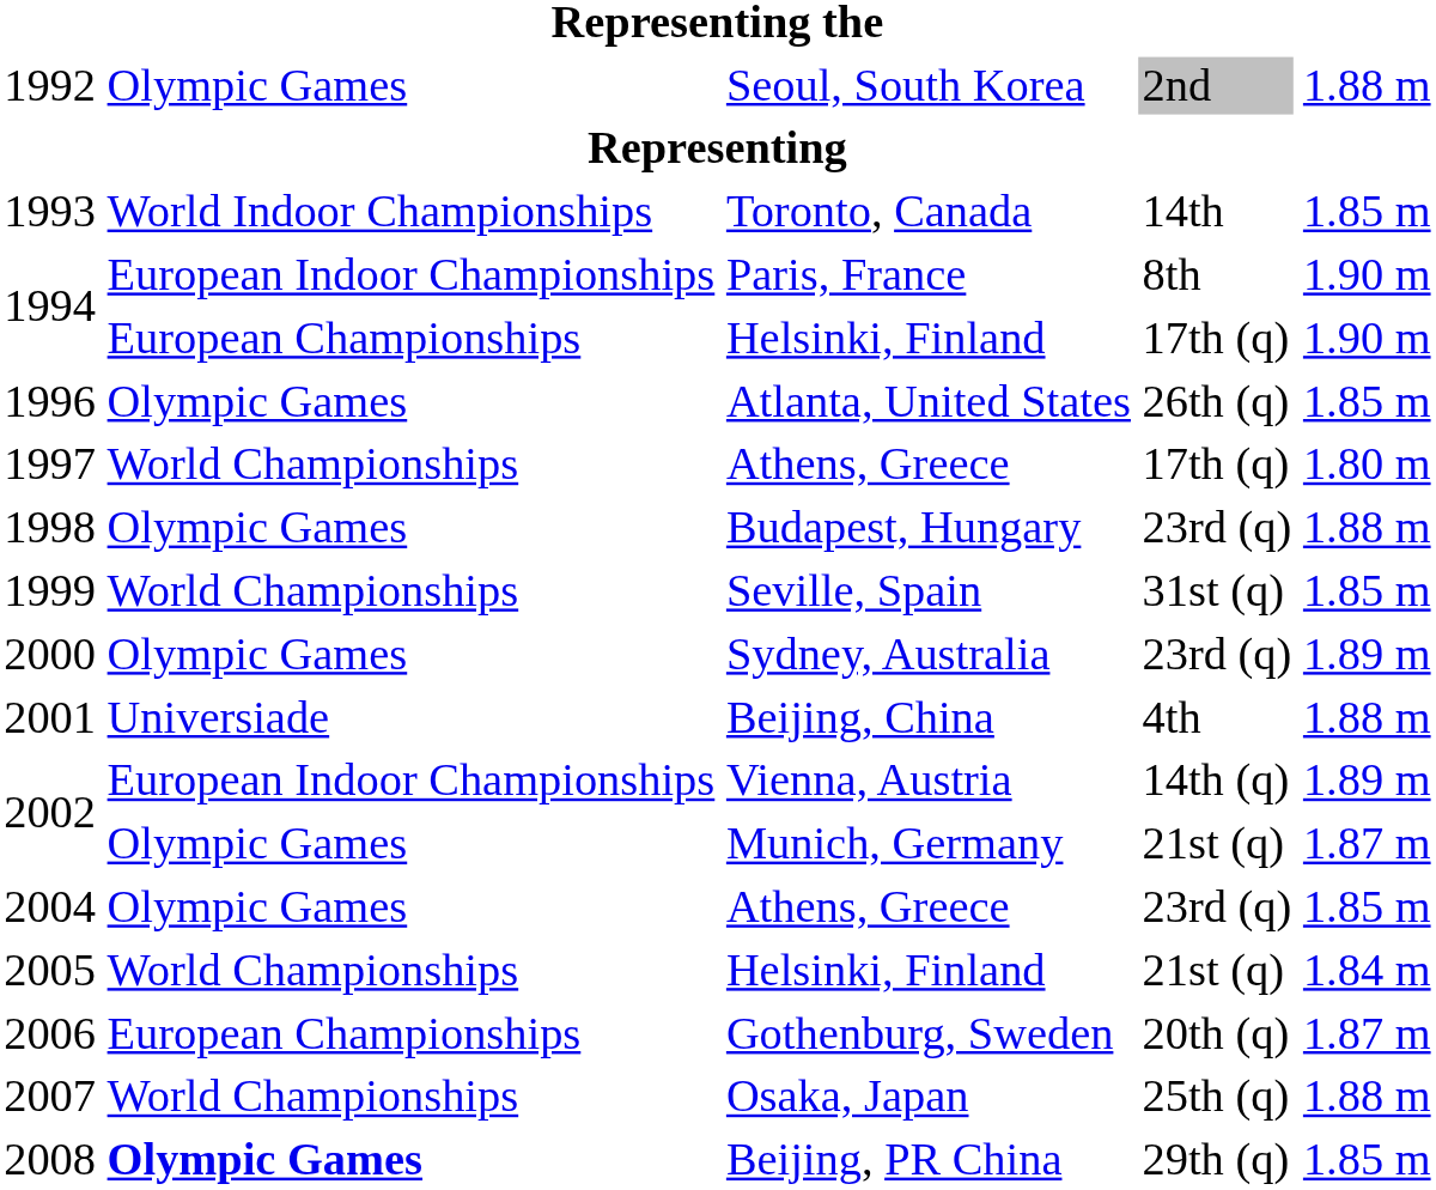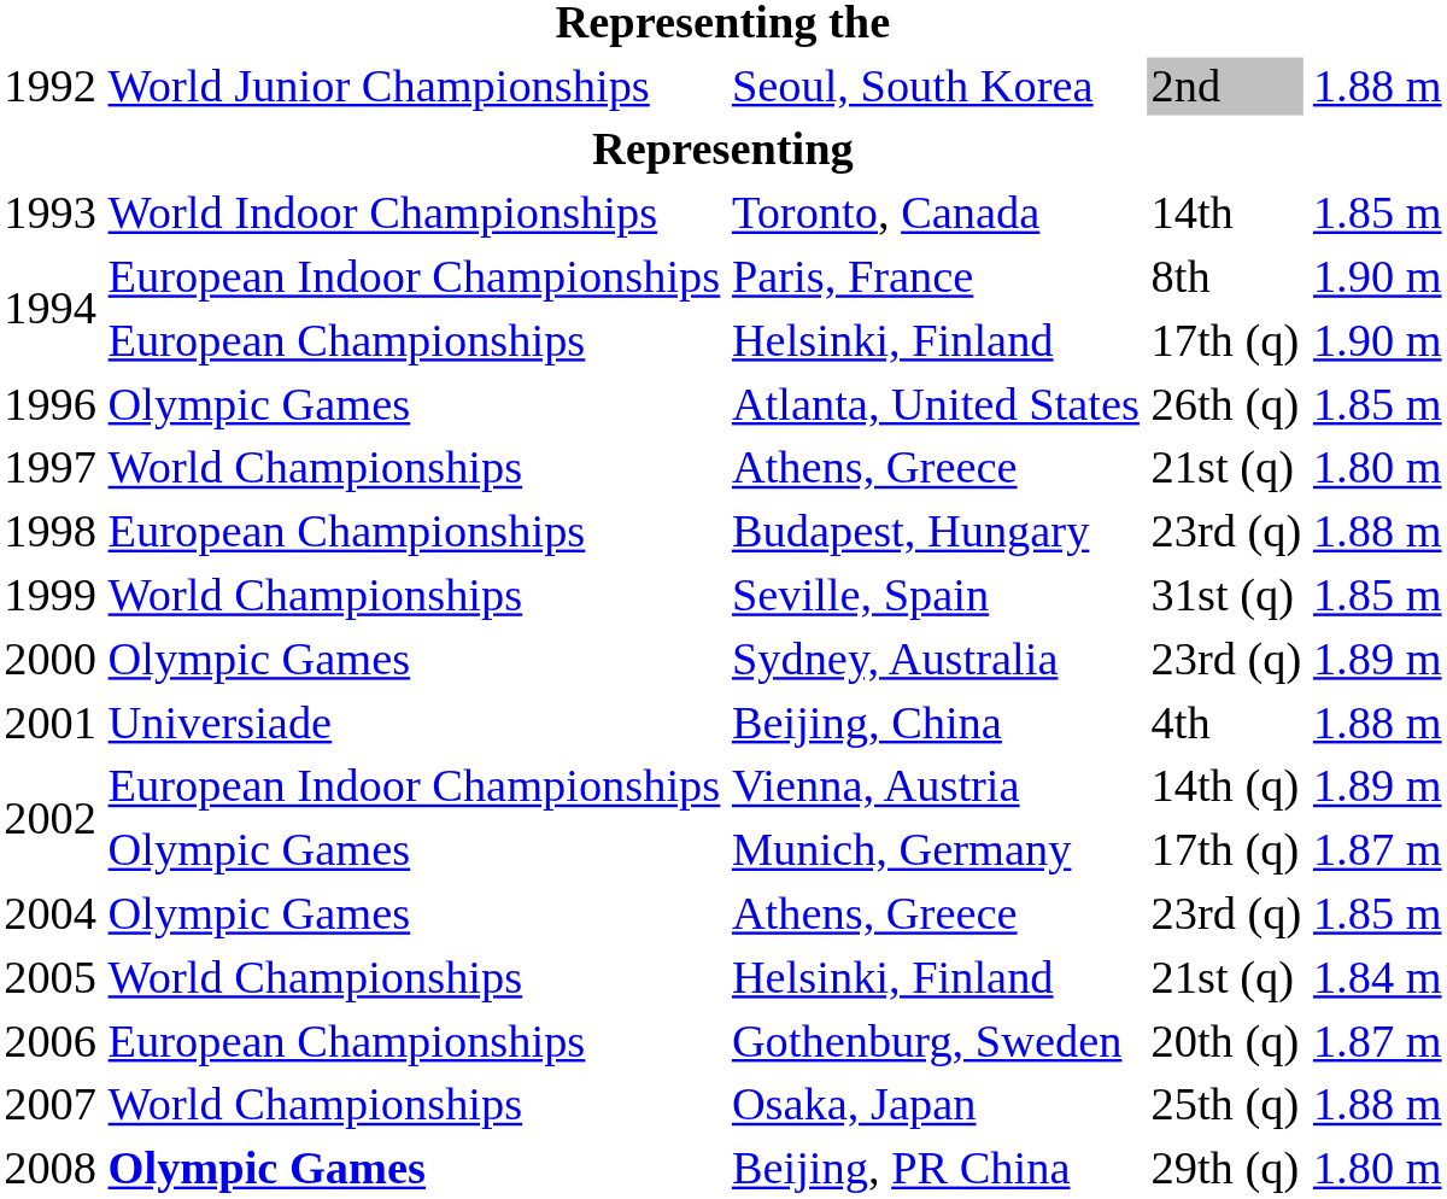1992 | column 2: Olympic Games -> World Junior Championships
1997 | column 4: 17th (q) -> 21st (q)
1998 | column 2: Olympic Games -> European Championships
2002 / Munich, Germany | column 4: 21st (q) -> 17th (q)
2008 | column 5: 1.85 m -> 1.80 m
